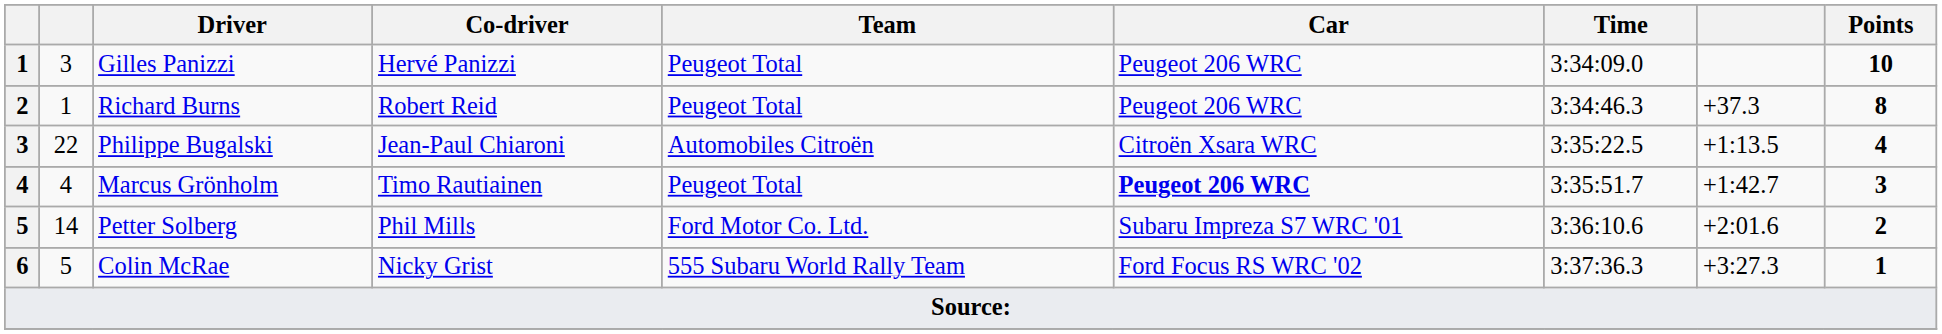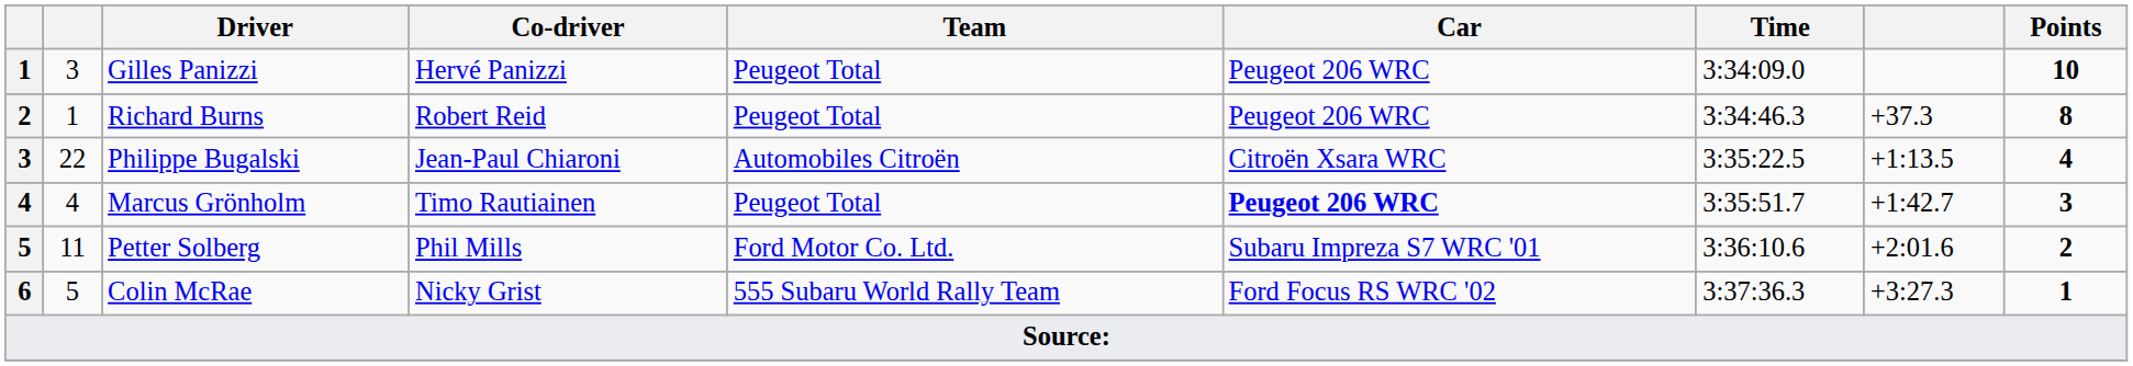Petter Solberg | column 2: 14 -> 11
